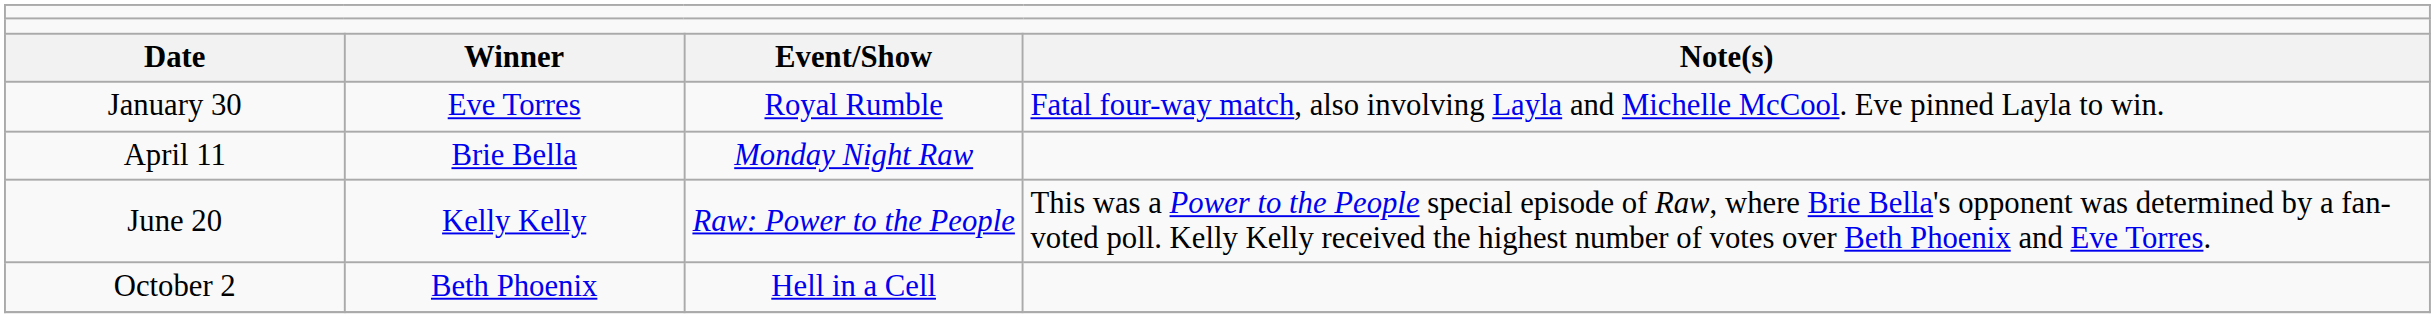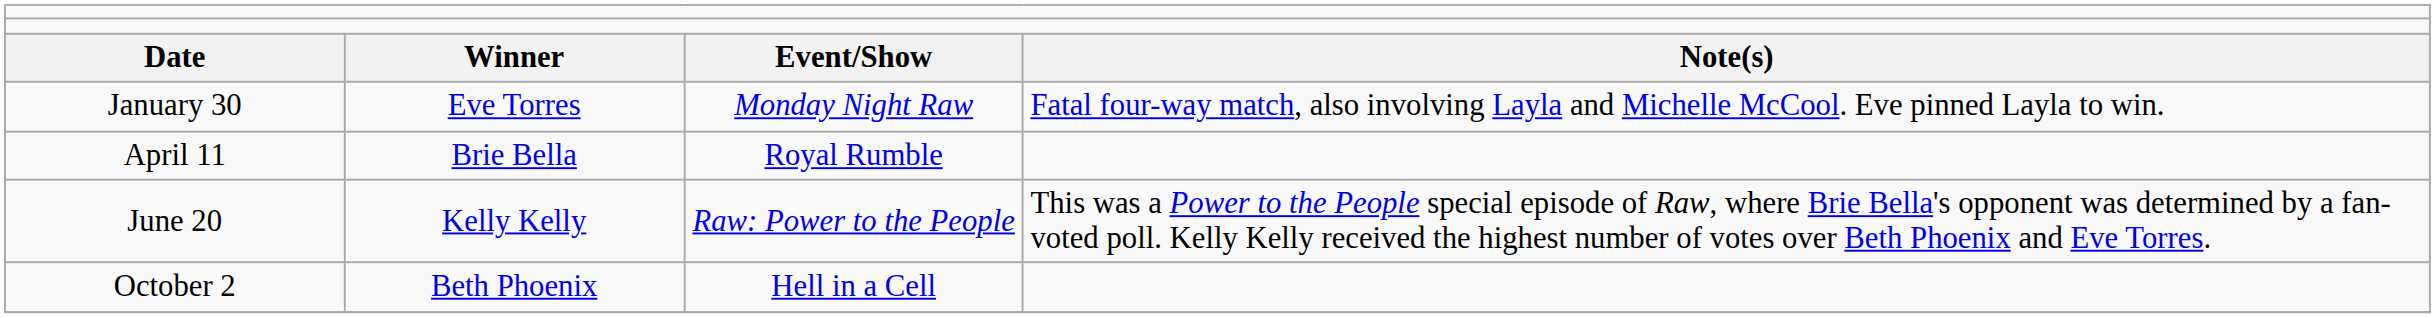January 30 | column 3: Royal Rumble -> Monday Night Raw
April 11 | column 3: Monday Night Raw -> Royal Rumble
